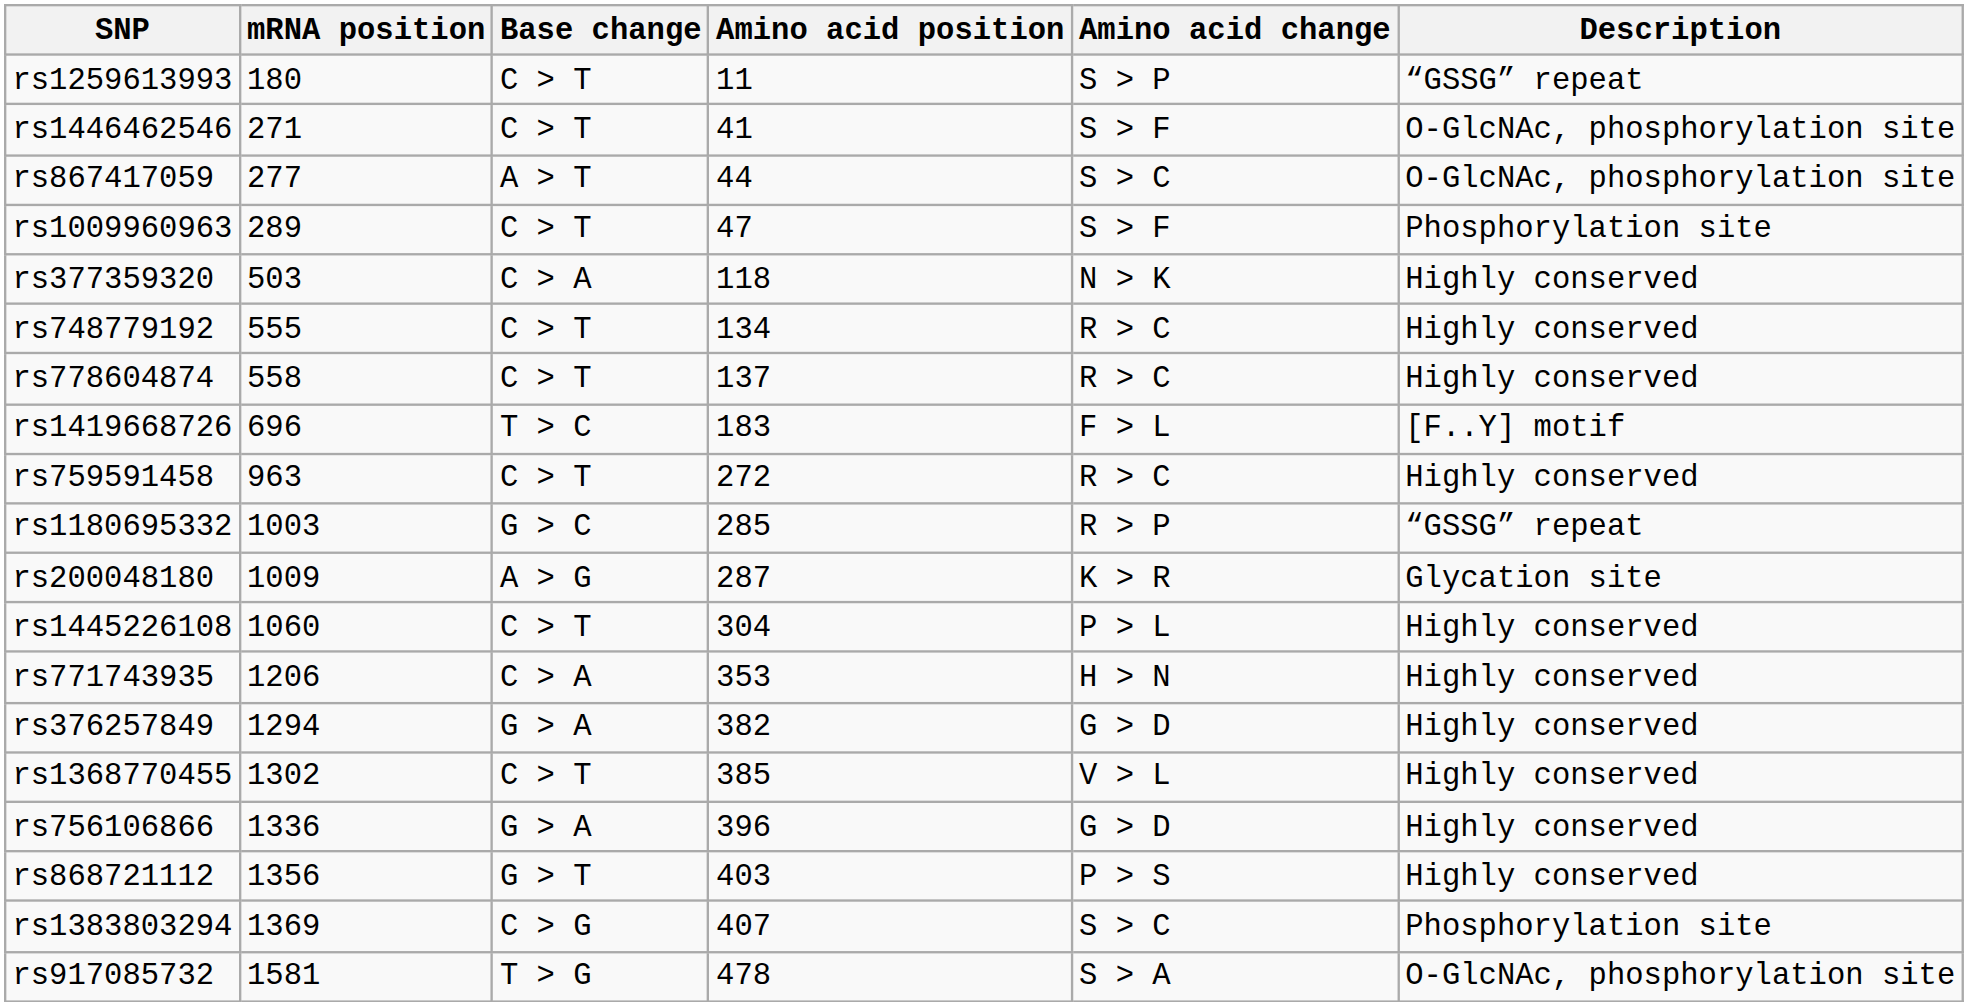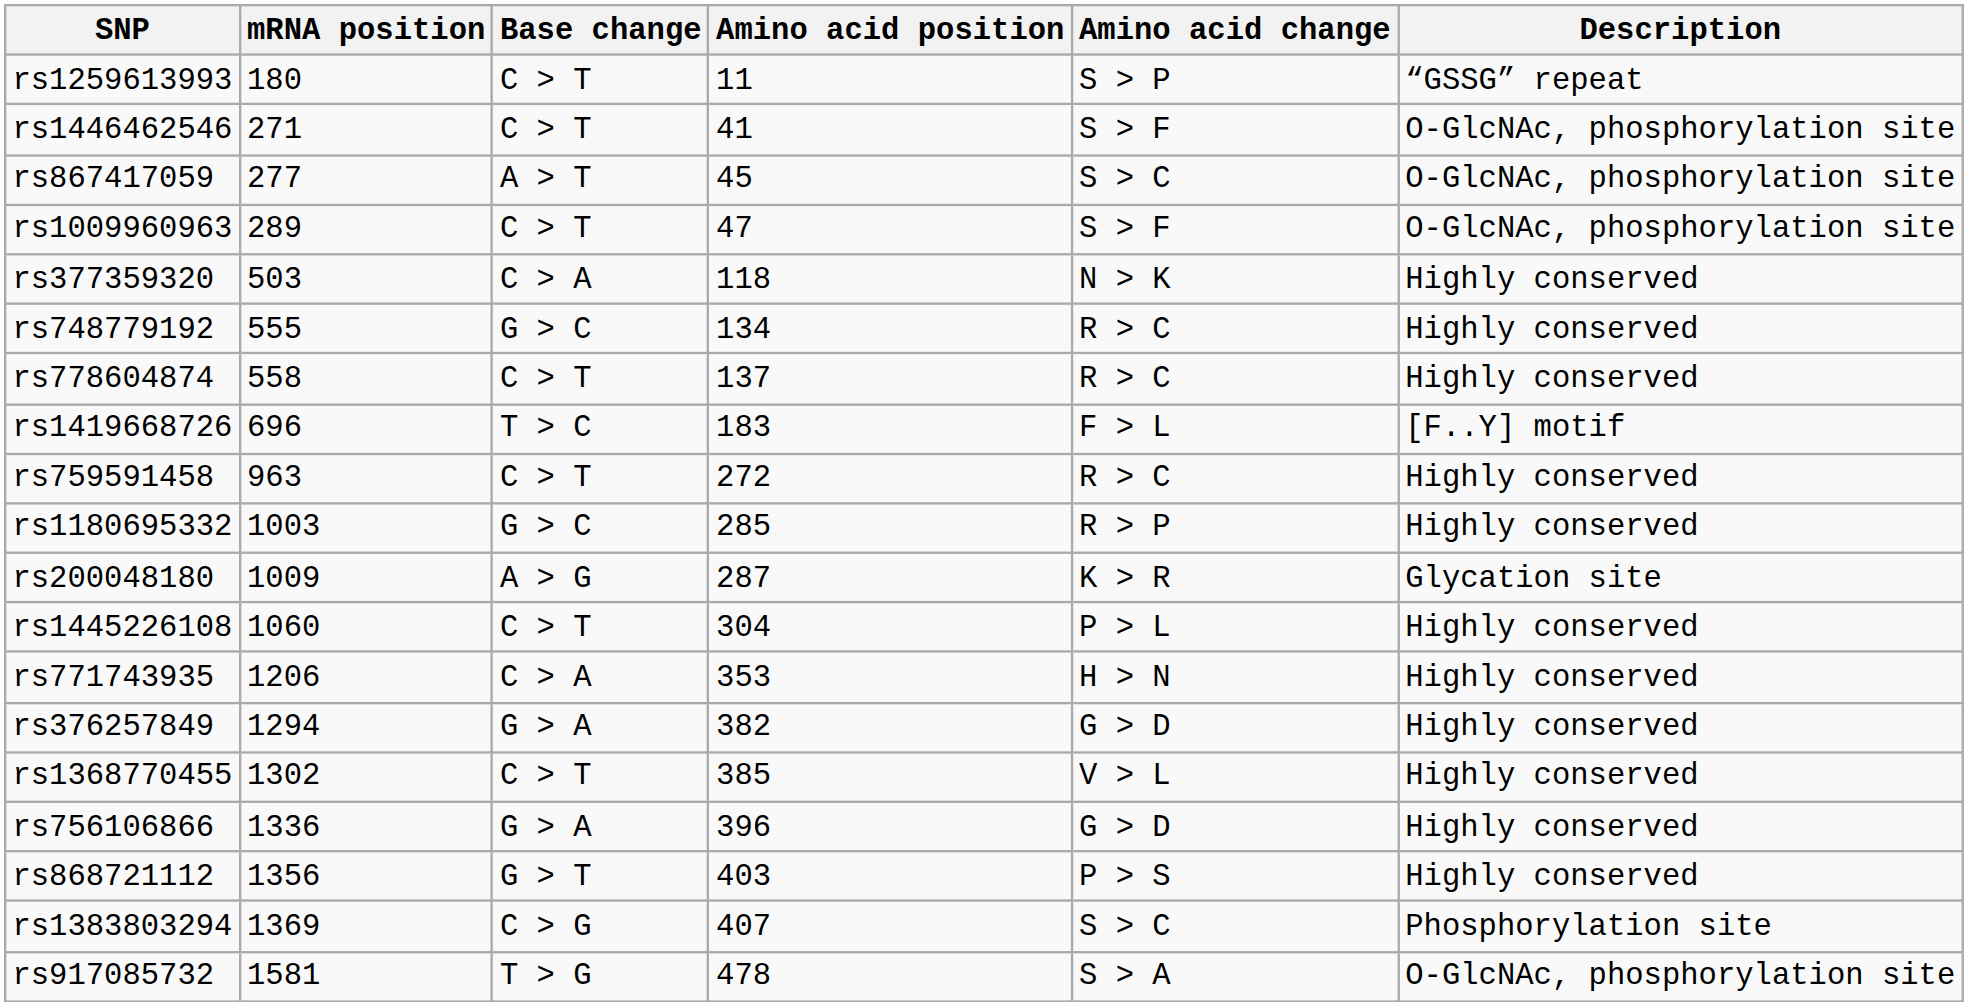rs867417059 | Amino acid position: 44 -> 45
rs1009960963 | Description: Phosphorylation site -> O-GlcNAc, phosphorylation site
rs748779192 | Base change: C > T -> G > C
rs1180695332 | Description: “GSSG” repeat -> Highly conserved
